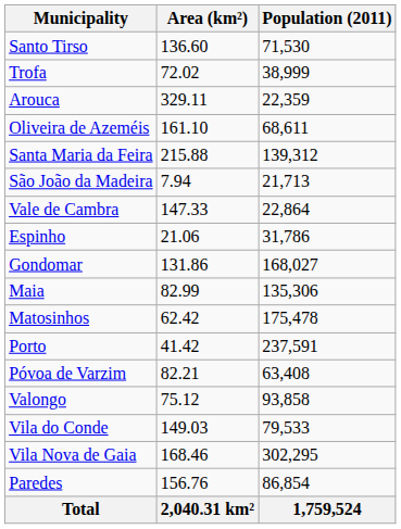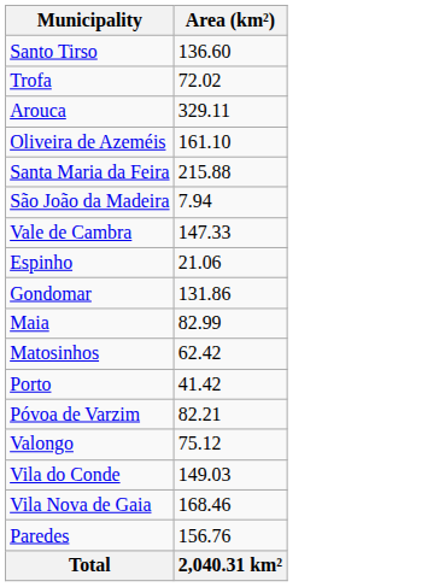- column: Population (2011) | 71,530 | 38,999 | 22,359 | 68,611 | 139,312 | 21,713 | 22,864 | 31,786 | 168,027 | 135,306 | 175,478 | 237,591 | 63,408 | 93,858 | 79,533 | 302,295 | 86,854 | 1,759,524
